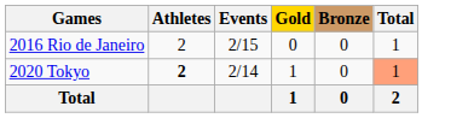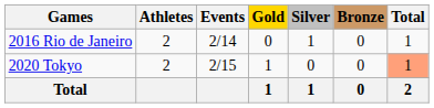+ column: Silver | 1 | 0 | 1
2016 Rio de Janeiro | Events: 2/15 -> 2/14
2020 Tokyo | Athletes: bold -> normal
2020 Tokyo | Events: 2/14 -> 2/15
